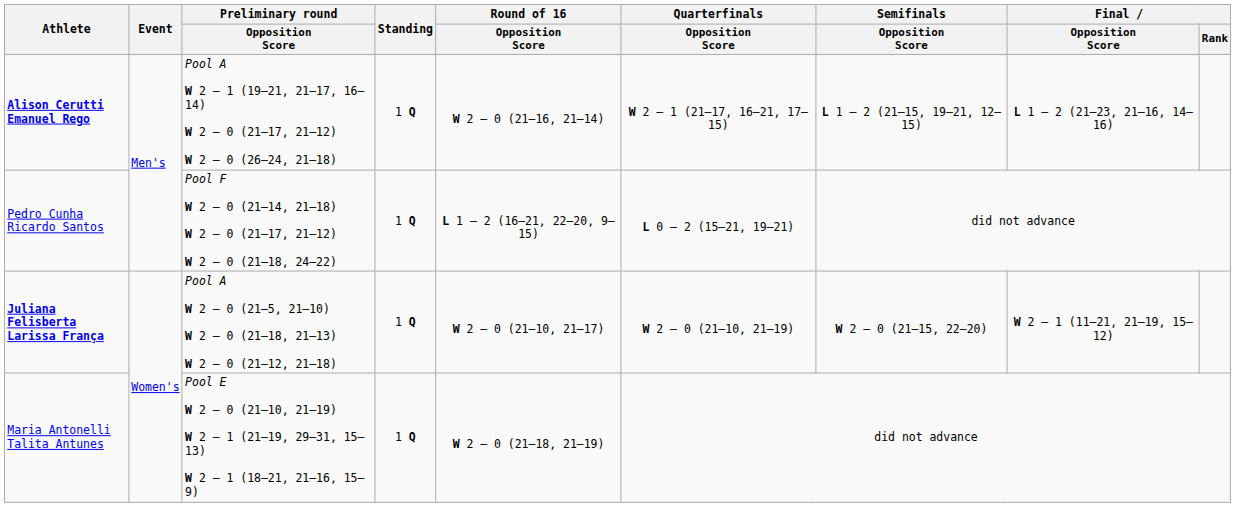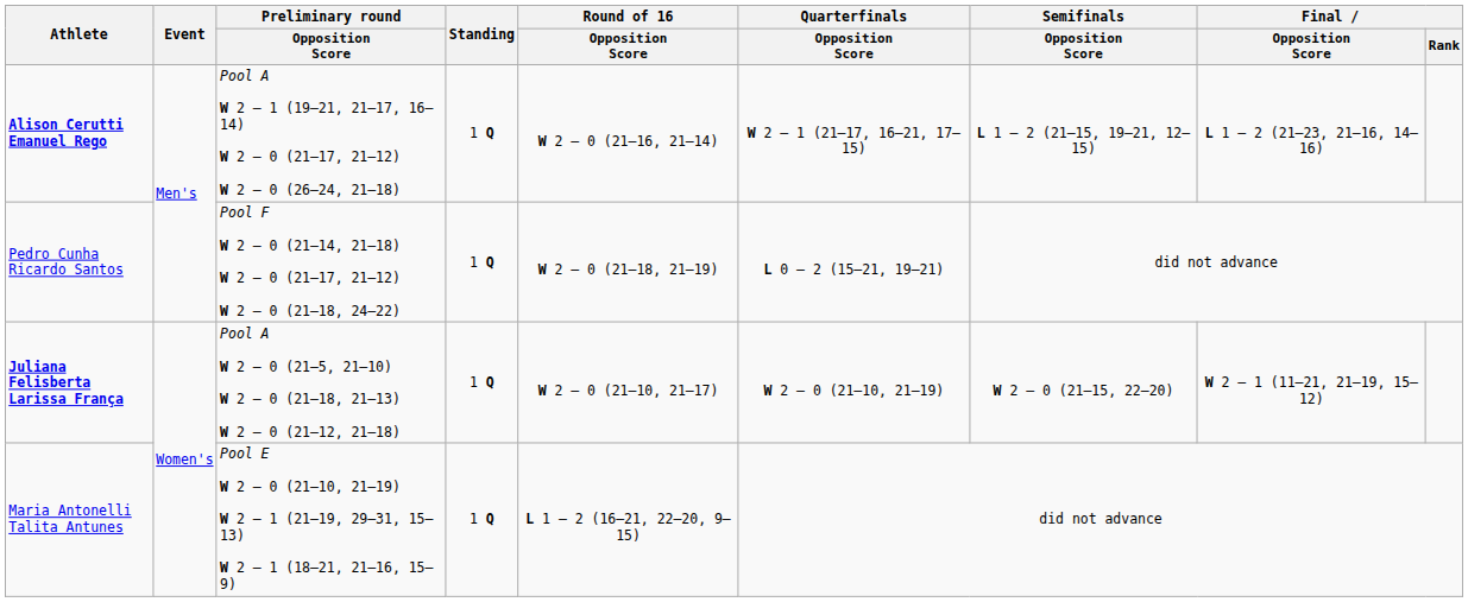Pedro Cunha Ricardo Santos | Round of 16 / Opposition Score: L 1 – 2 (16–21, 22–20, 9–15) -> W 2 – 0 (21–18, 21–19)
Maria Antonelli Talita Antunes | Round of 16 / Opposition Score: W 2 – 0 (21–18, 21–19) -> L 1 – 2 (16–21, 22–20, 9–15)
